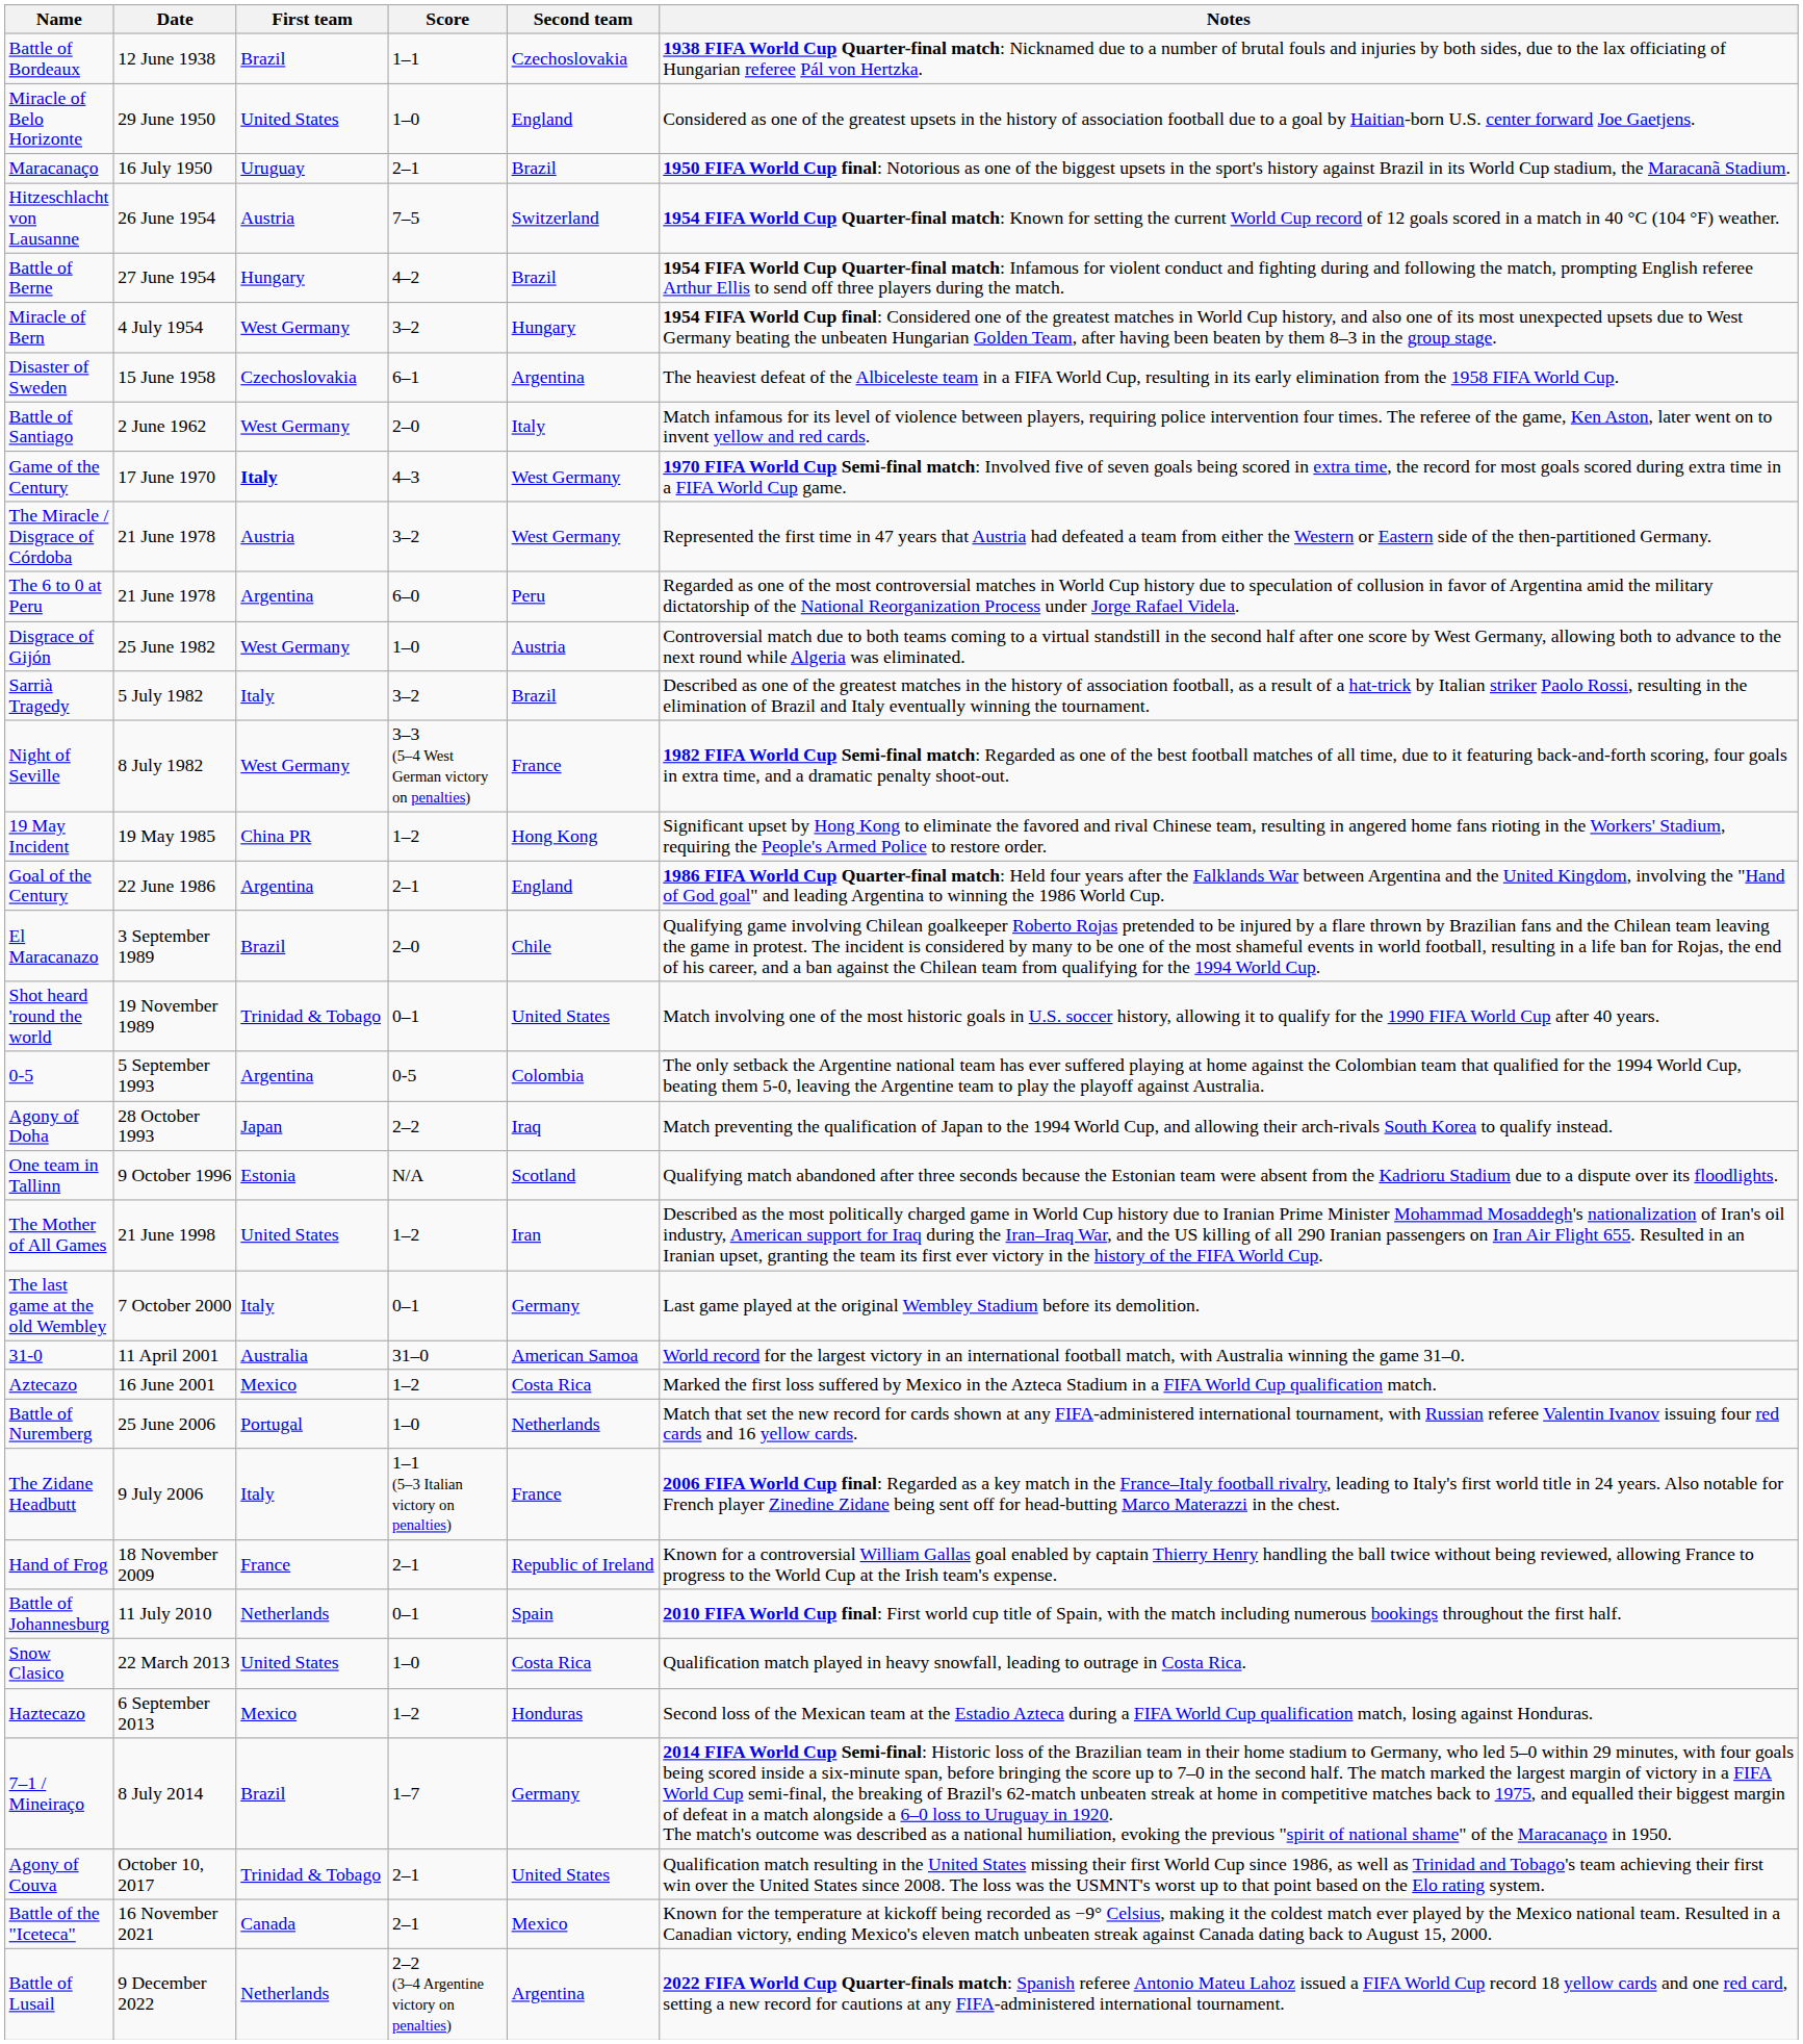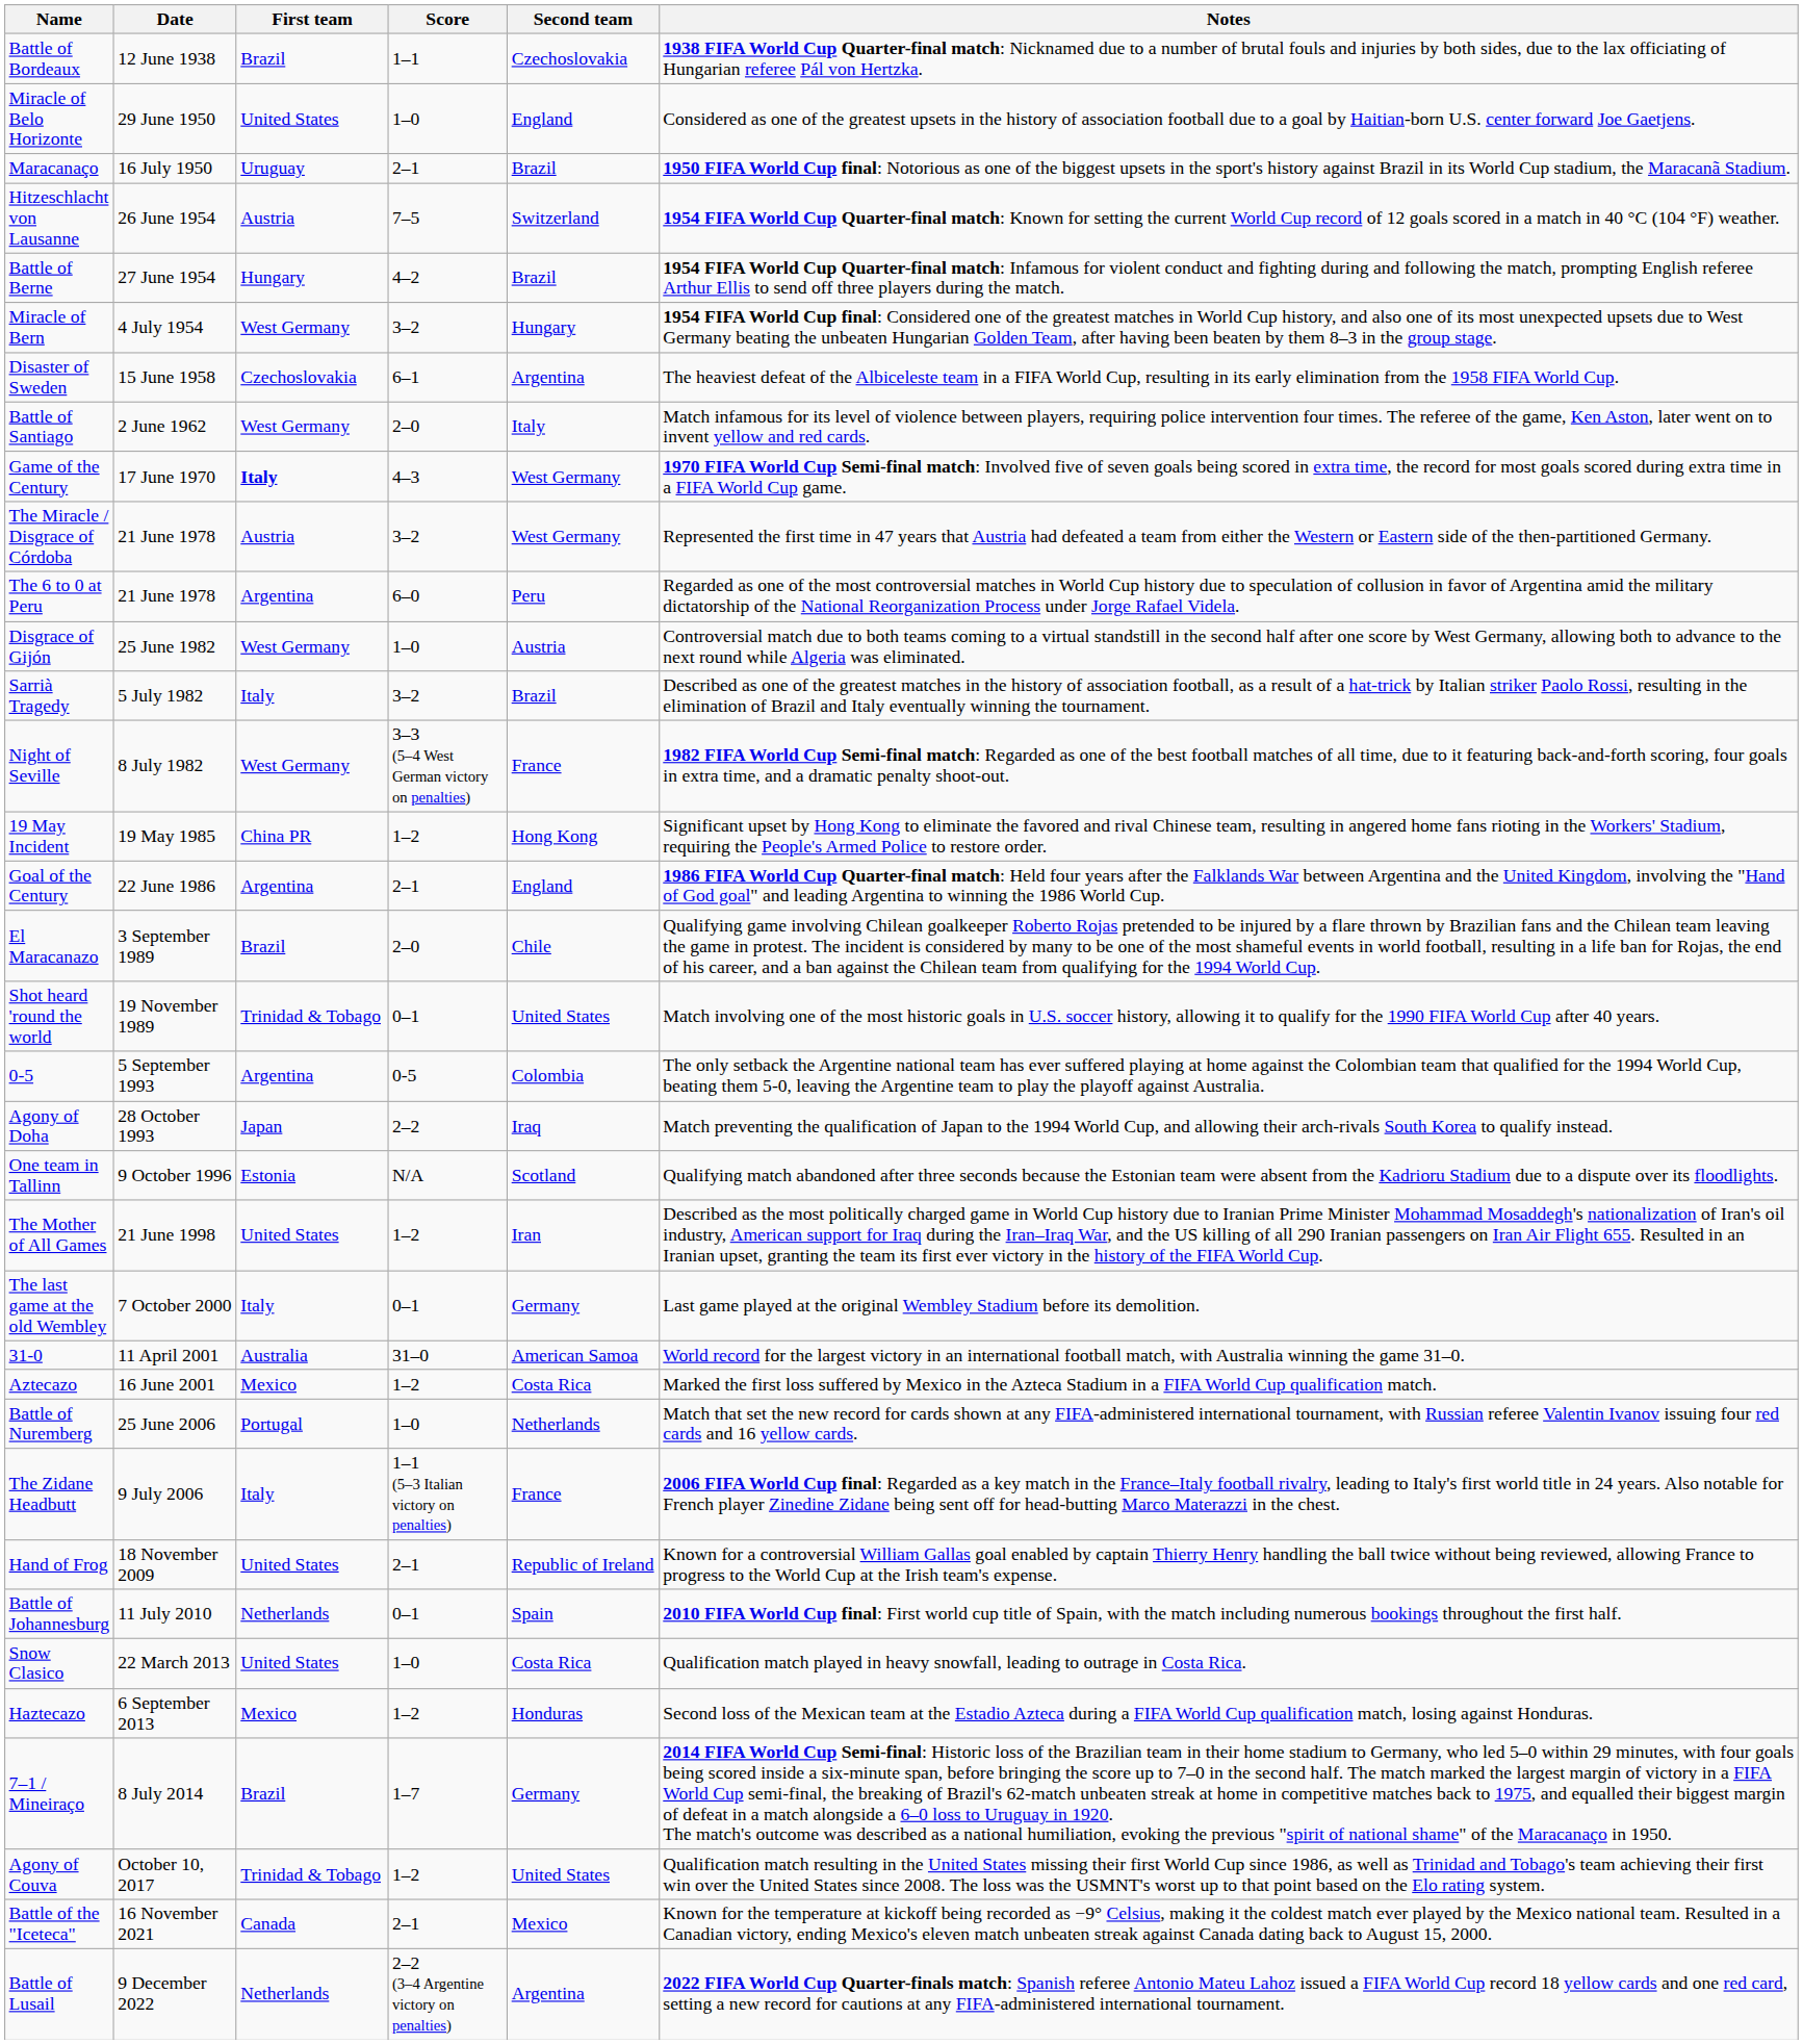Hand of Frog | First team: France -> United States
Agony of Couva | Score: 2–1 -> 1–2
